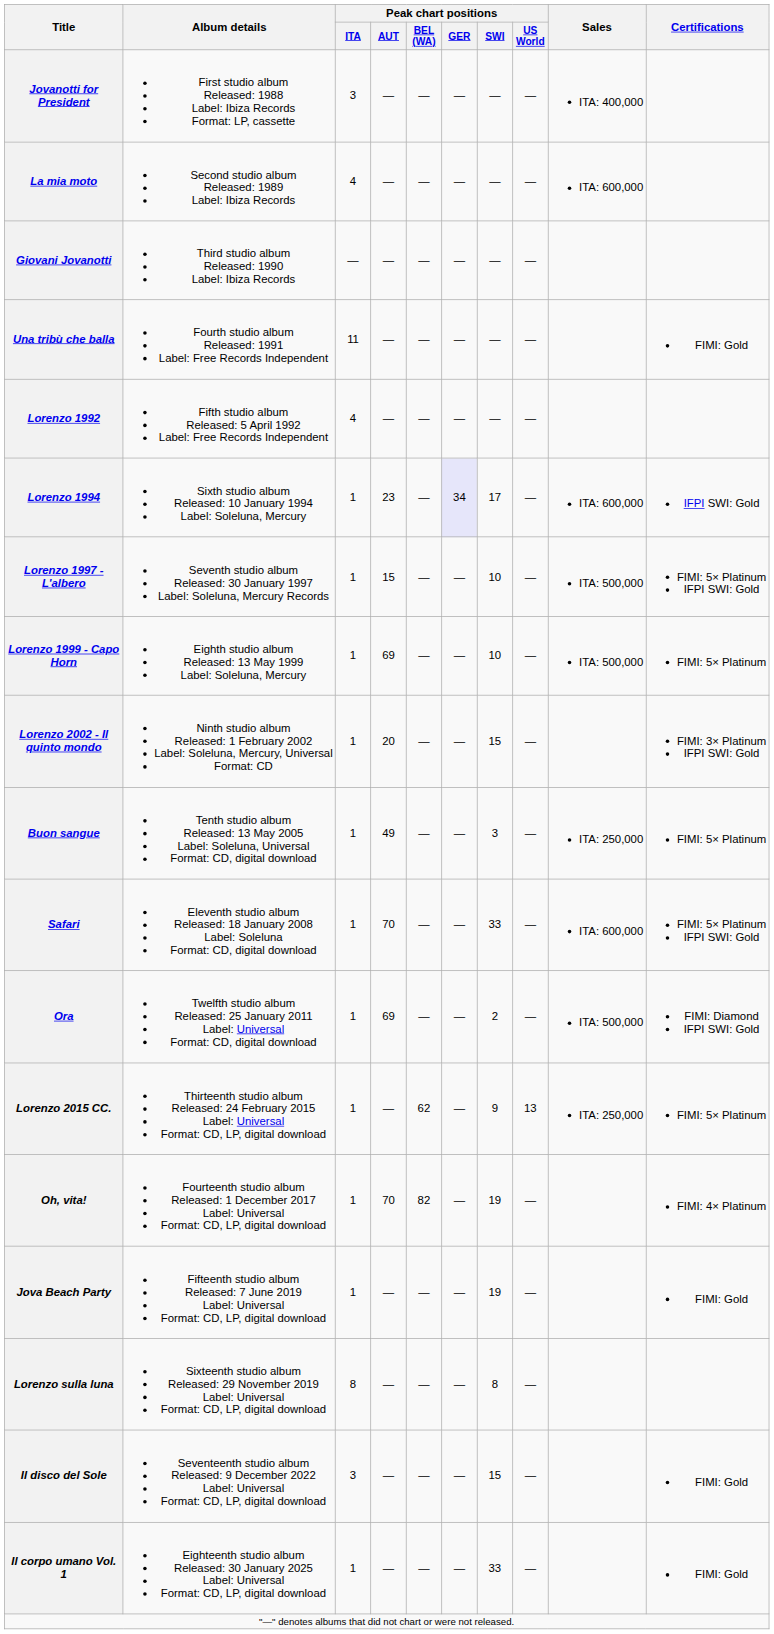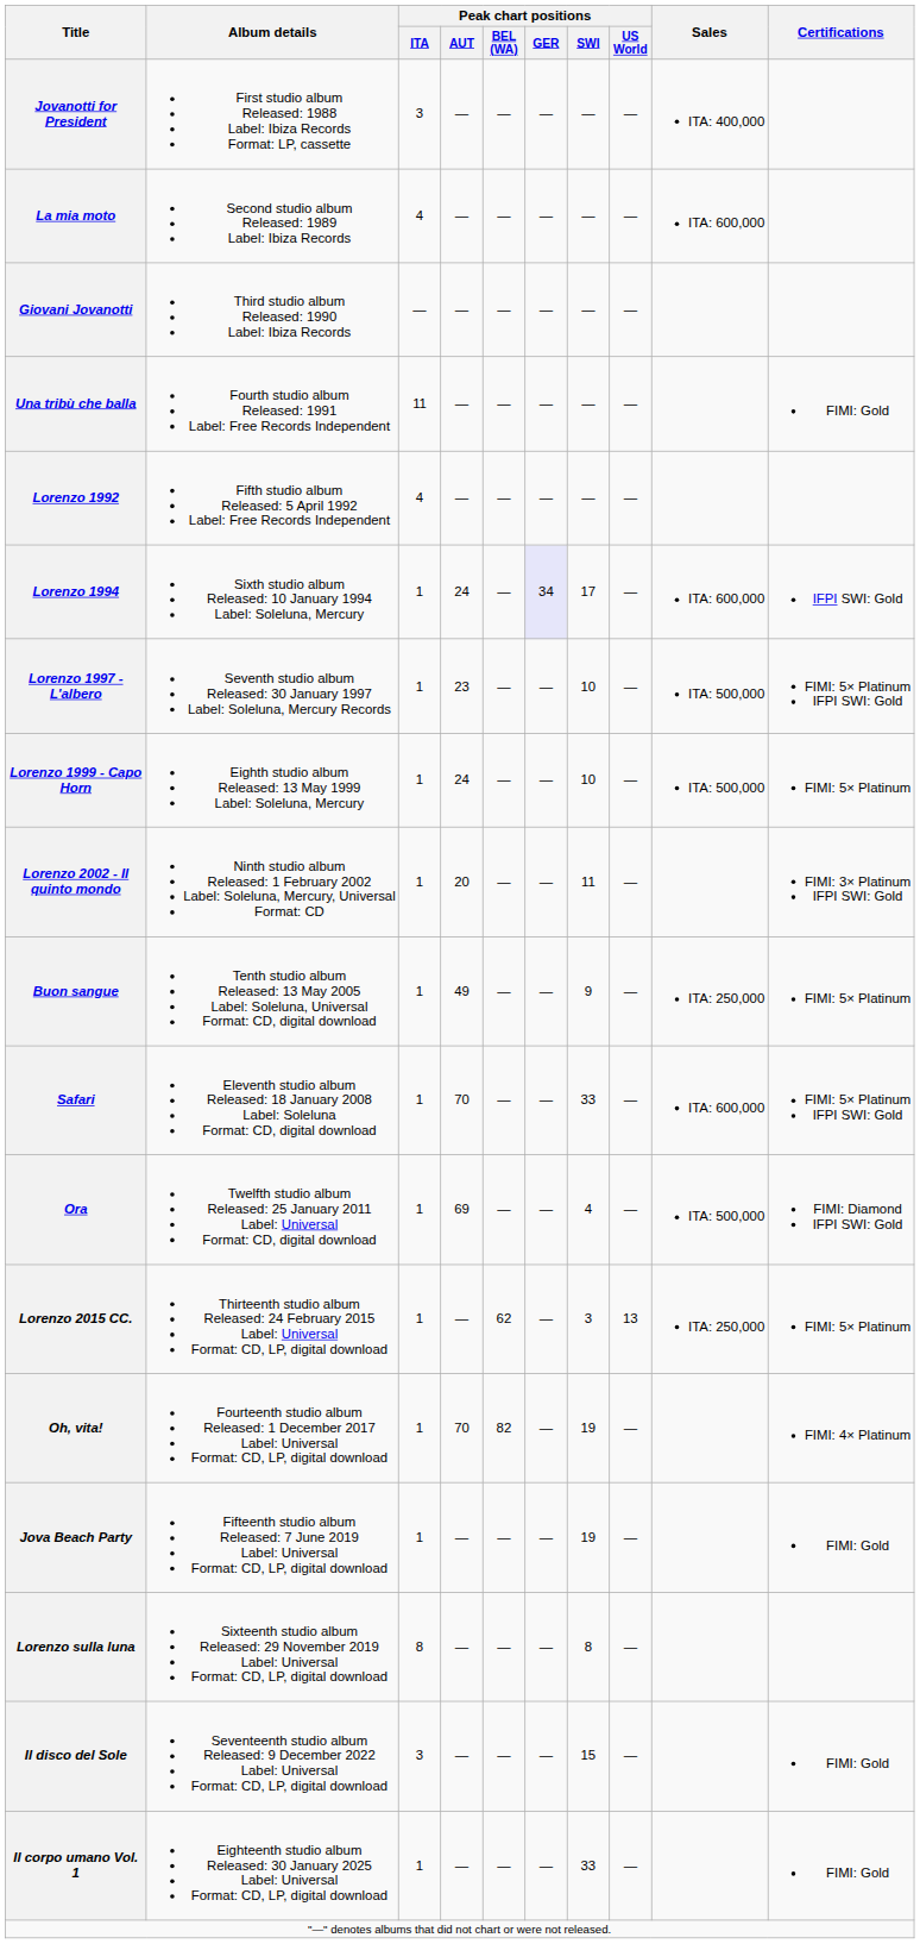Lorenzo 1994 | Peak chart positions / AUT: 23 -> 24
Lorenzo 1997 - L'albero | Peak chart positions / AUT: 15 -> 23
Lorenzo 1999 - Capo Horn | Peak chart positions / AUT: 69 -> 24
Lorenzo 2002 - Il quinto mondo | Peak chart positions / SWI: 15 -> 11
Buon sangue | Peak chart positions / SWI: 3 -> 9
Ora | Peak chart positions / SWI: 2 -> 4
Lorenzo 2015 CC. | Peak chart positions / SWI: 9 -> 3
